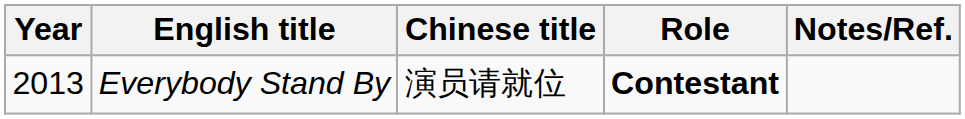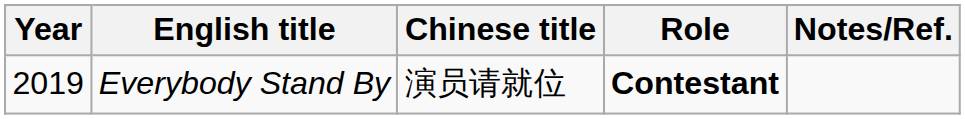Everybody Stand By | Year: 2013 -> 2019
